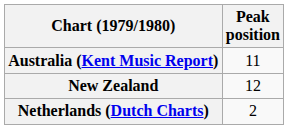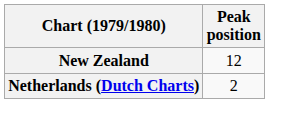- row: Australia (Kent Music Report) | 11
